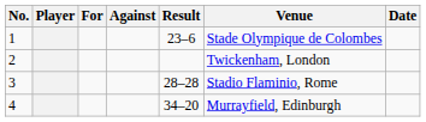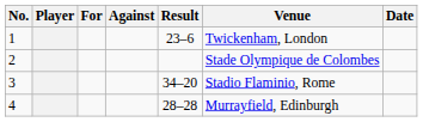1 | Venue: Stade Olympique de Colombes -> Twickenham, London
2 | Venue: Twickenham, London -> Stade Olympique de Colombes
3 | Result: 28–28 -> 34–20
4 | Result: 34–20 -> 28–28
